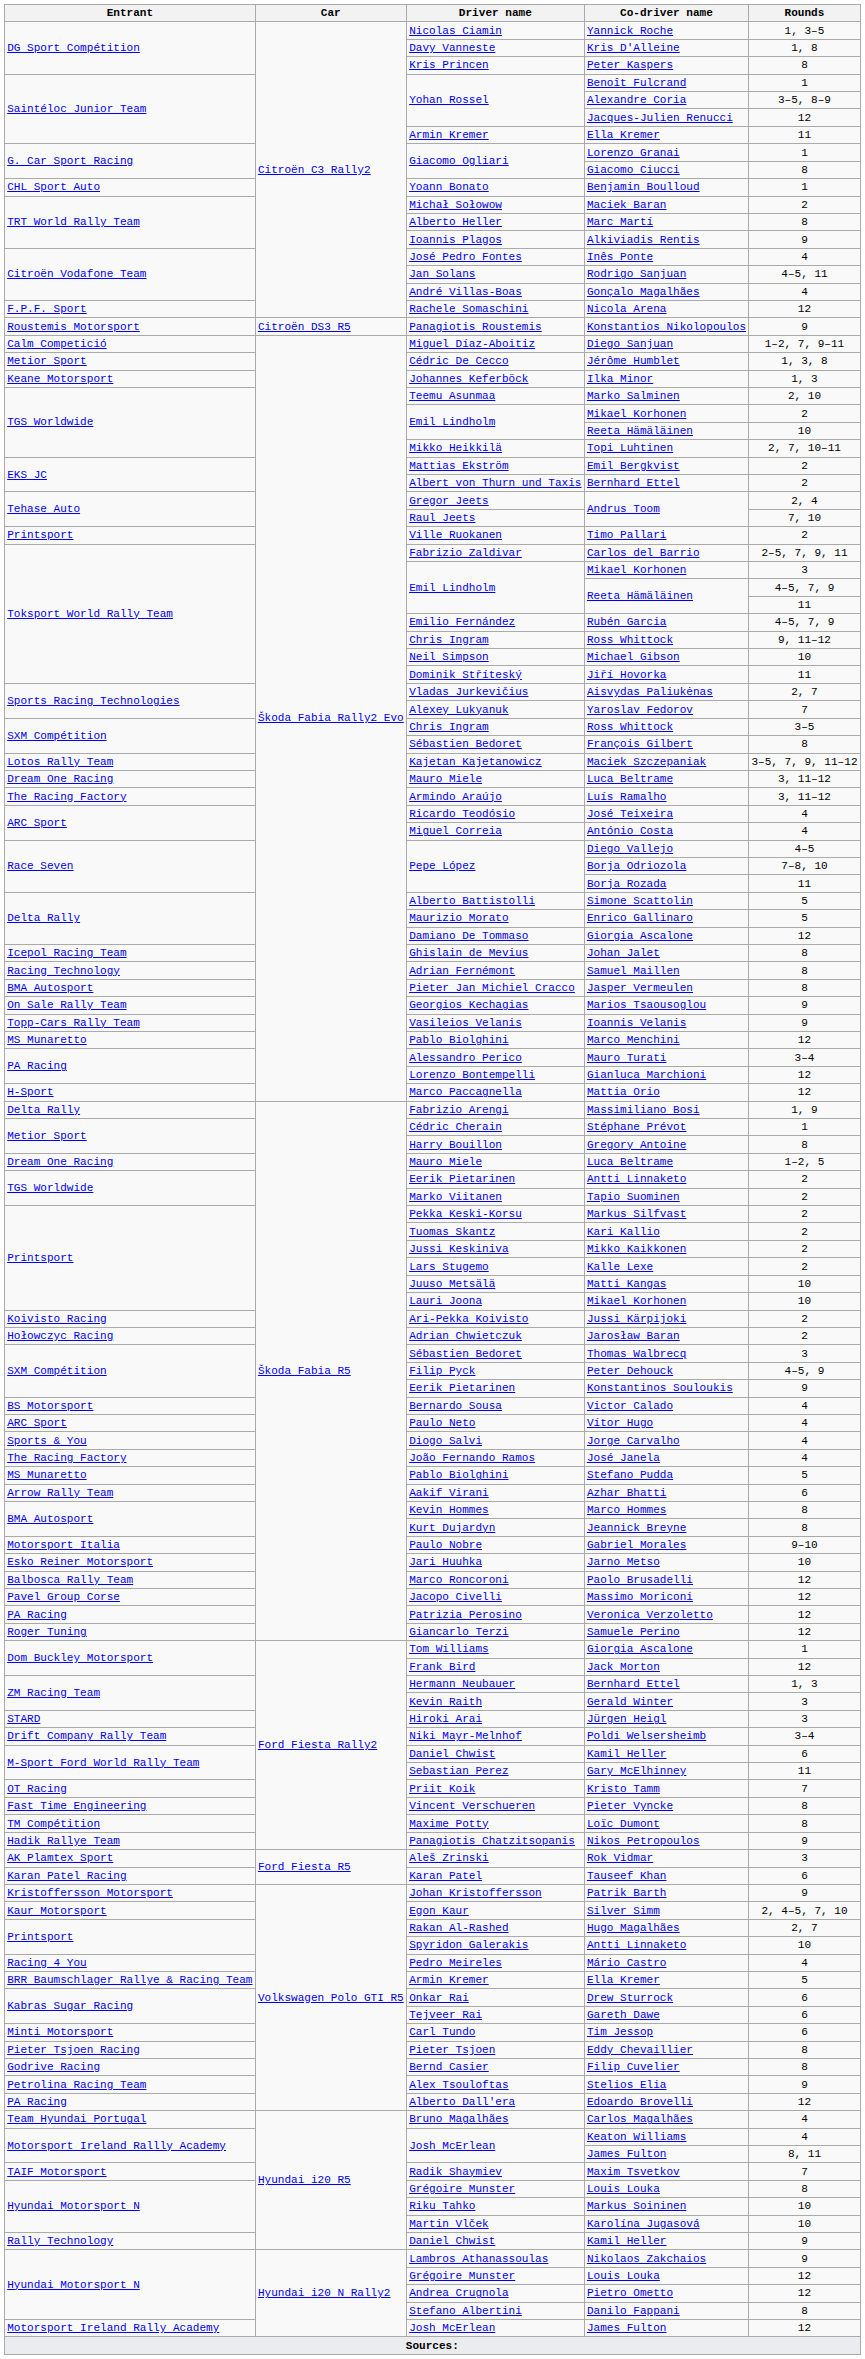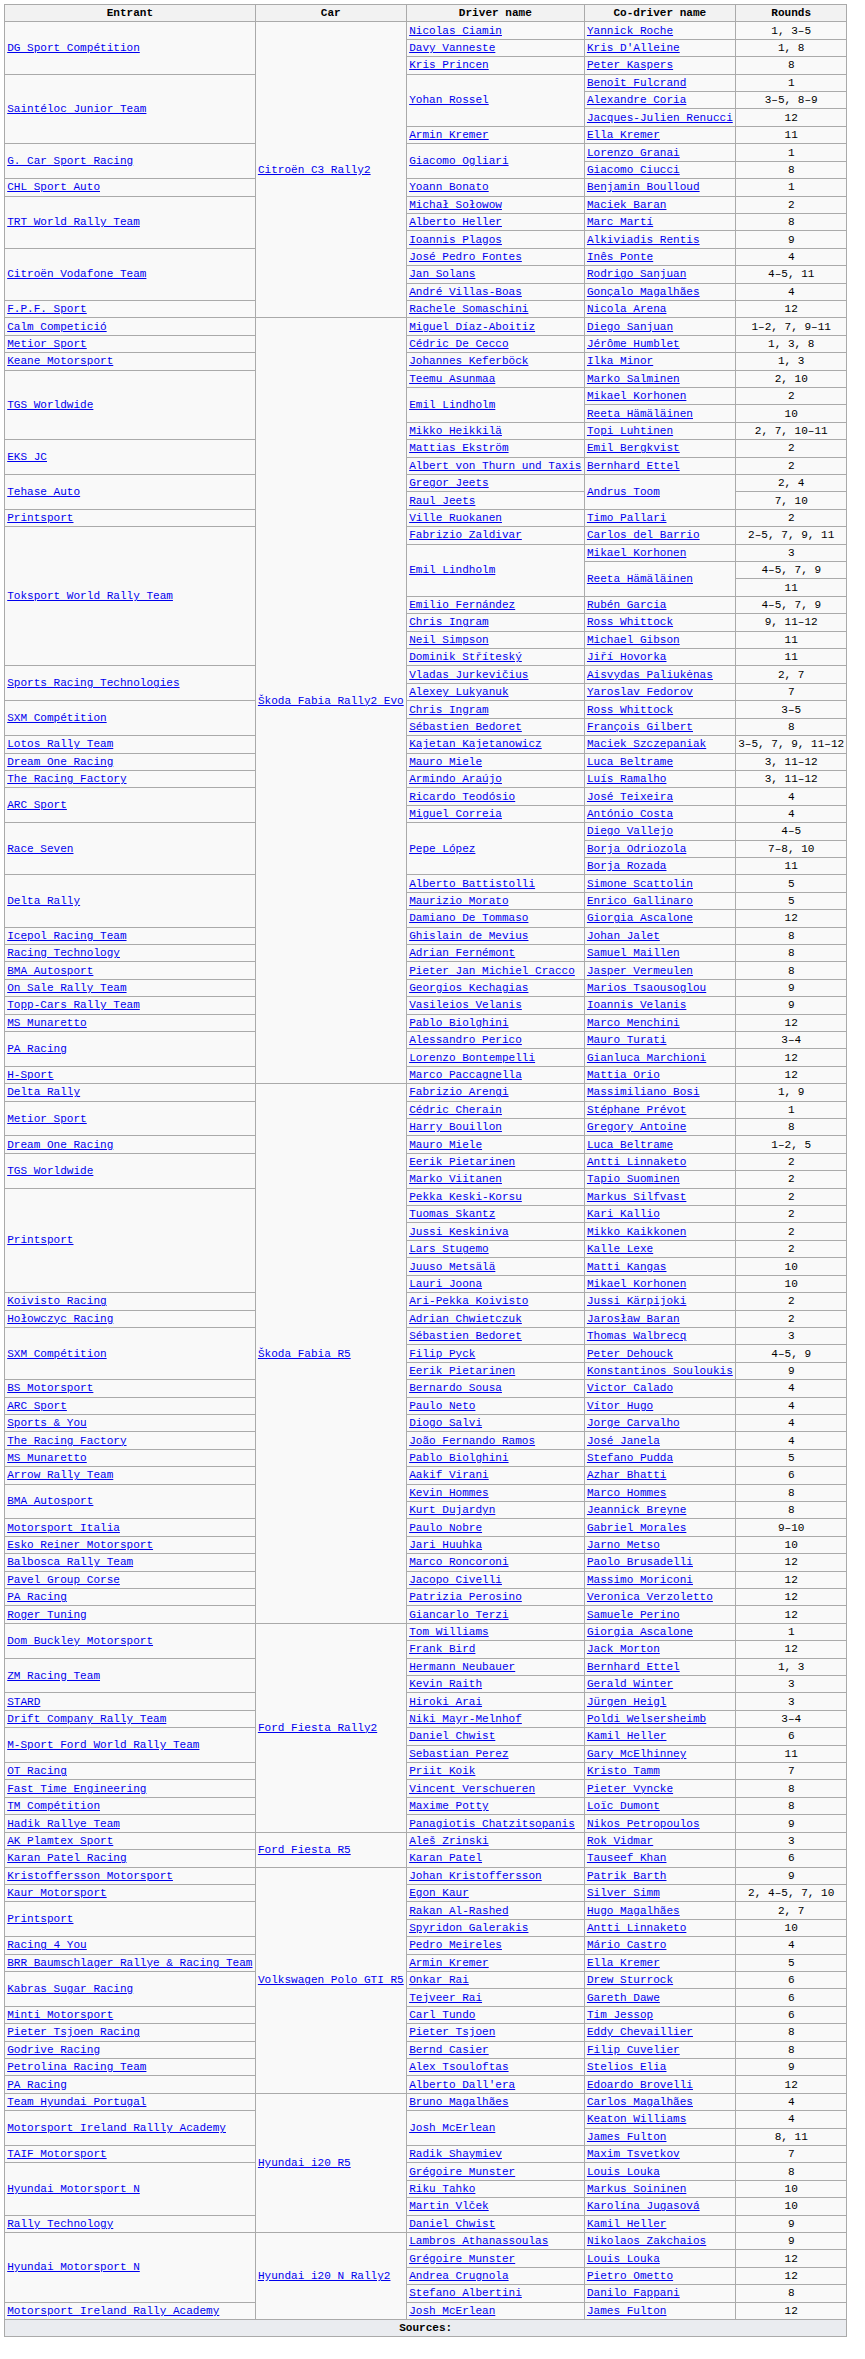- row: Roustemis Motorsport | Citroën DS3 R5 | Panagiotis Roustemis | Konstantios Nikolopoulos | 9
Michael Gibson | Rounds: 10 -> 11
